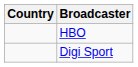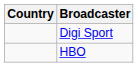rows swapped: Digi Sport <-> HBO
